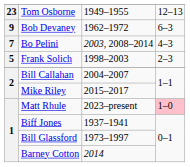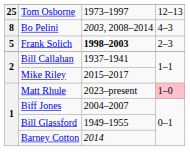Tom Osborne | column 1: 23 -> 25
Tom Osborne | column 3: 1949–1955 -> 1973–1997
- row: 9 | Bob Devaney | 1962–1972 | 6–3
Bo Pelini | column 1: 7 -> 8
Frank Solich | column 3: normal -> bold
Bill Callahan | column 3: 2004–2007 -> 1937–1941
Biff Jones | column 3: 1937–1941 -> 2004–2007
Bill Glassford | column 3: 1973–1997 -> 1949–1955
